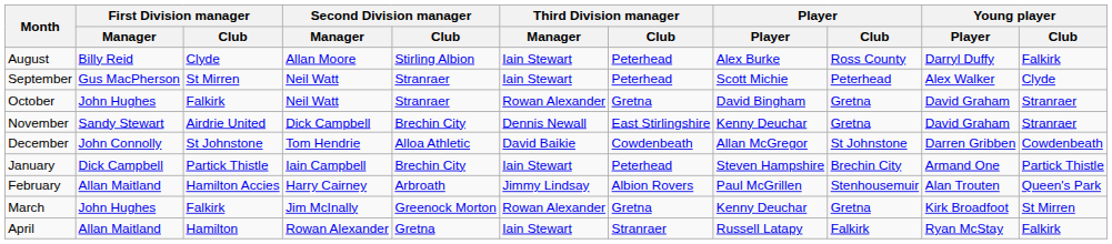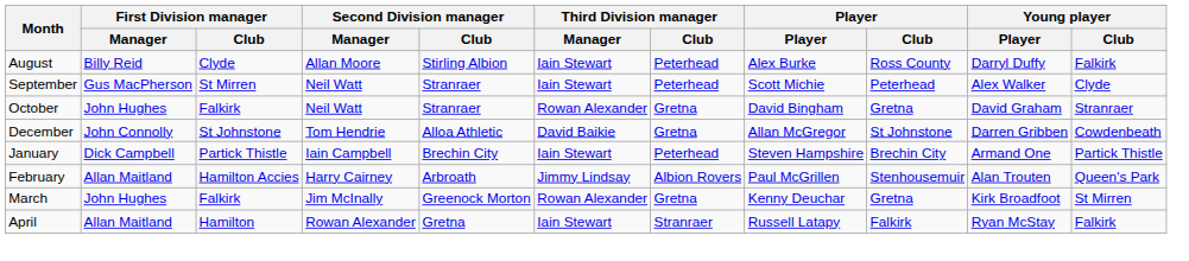- row: November | Sandy Stewart | Airdrie United | Dick Campbell | Brechin City | Dennis Newall | East Stirlingshire | Kenny Deuchar | Gretna | David Graham | Stranraer
December | Third Division manager / Club: Cowdenbeath -> Gretna
